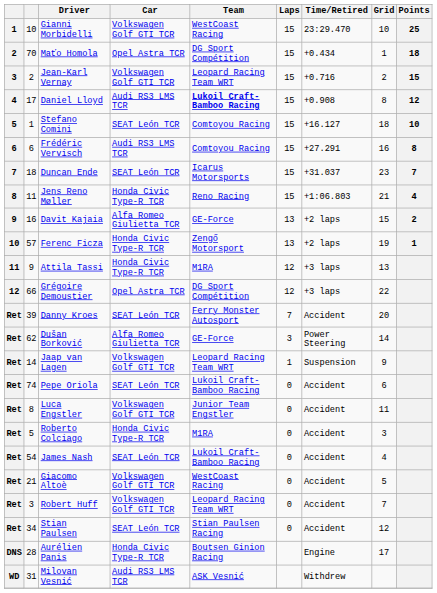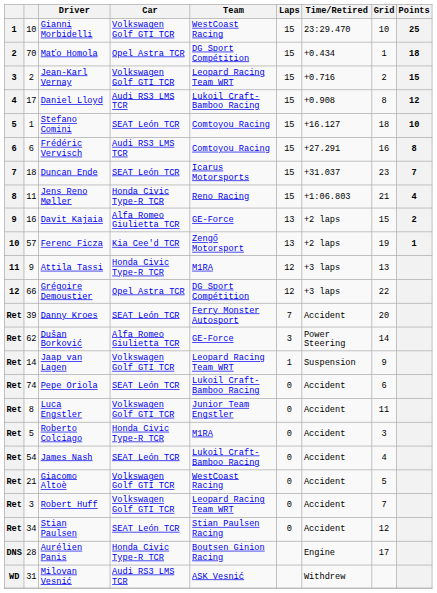Daniel Lloyd | Team: bold -> normal
Ferenc Ficza | Car: Honda Civic Type-R TCR -> Kia Cee'd TCR
